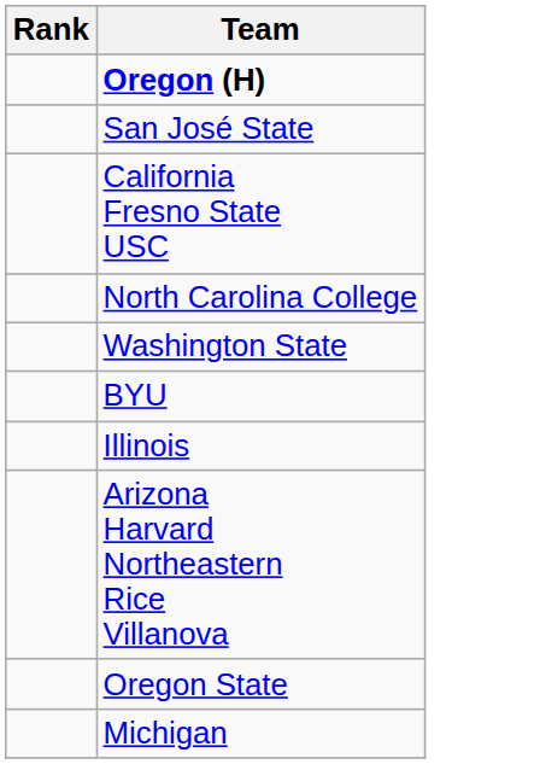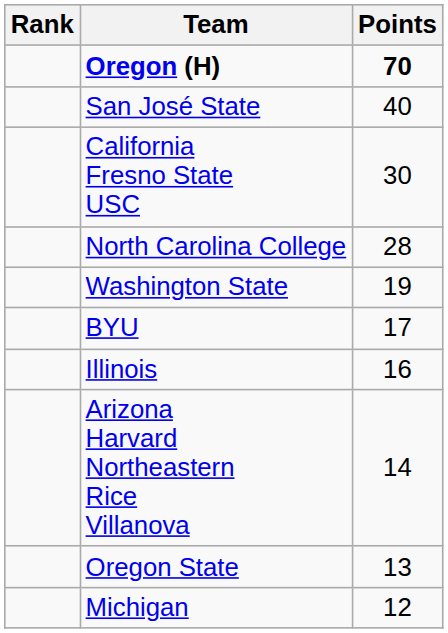+ column: Points | 70 | 40 | 30 | 28 | 19 | 17 | 16 | 14 | 13 | 12
